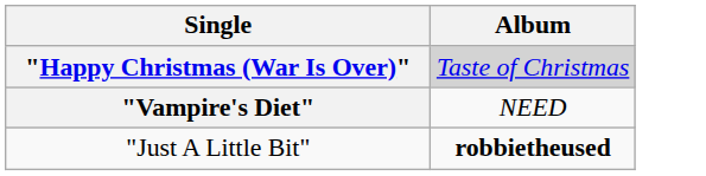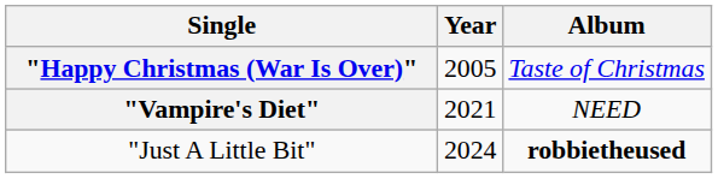+ column: Year | 2005 | 2021 | 2024
"Happy Christmas (War Is Over)" | Album: lightgrey background -> no background
